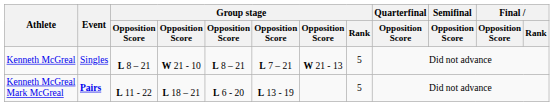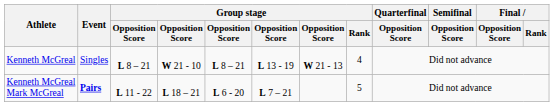Kenneth McGreal | column 6: L 7 – 21 -> L 13 - 19
Kenneth McGreal | Group stage / Rank: 5 -> 4
Kenneth McGreal Mark McGreal | column 6: L 13 - 19 -> L 7 – 21
